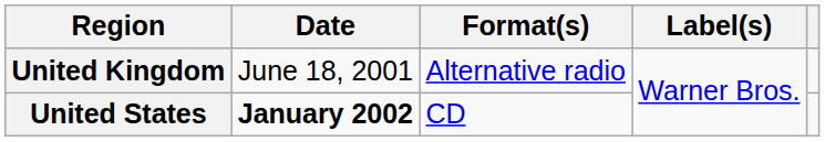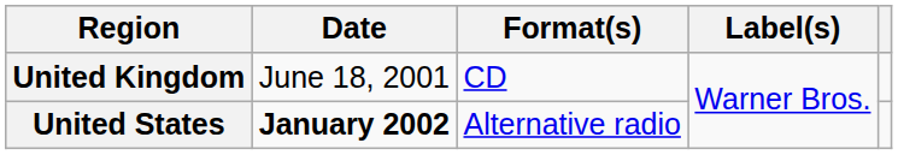United Kingdom | Format(s): Alternative radio -> CD
United States | Format(s): CD -> Alternative radio
